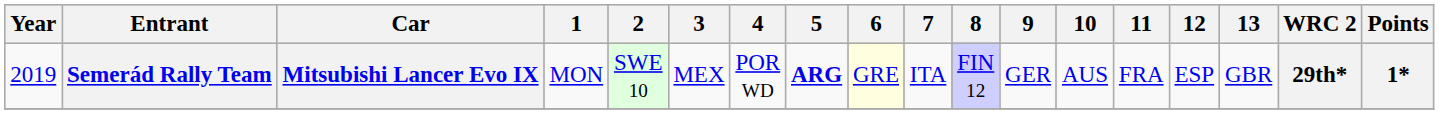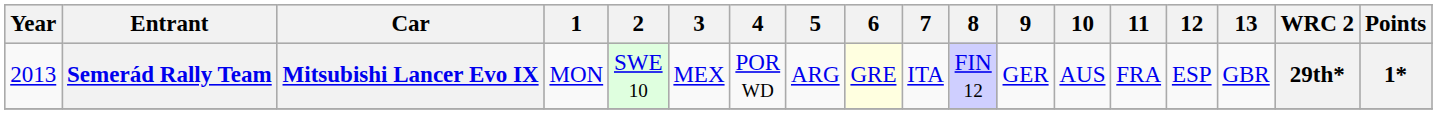Semerád Rally Team | Year: 2019 -> 2013
Semerád Rally Team | 5: bold -> normal
